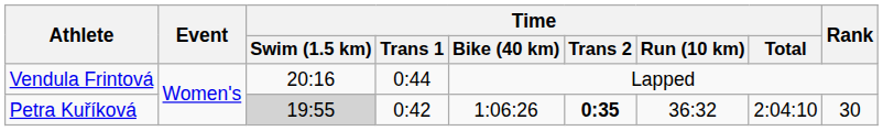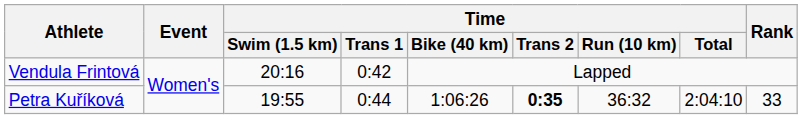Vendula Frintová | Time / Trans 1: 0:44 -> 0:42
Petra Kuříková | Time / Swim (1.5 km): lightgrey background -> no background
Petra Kuříková | Time / Trans 1: 0:42 -> 0:44
Petra Kuříková | Rank: 30 -> 33
